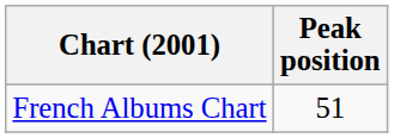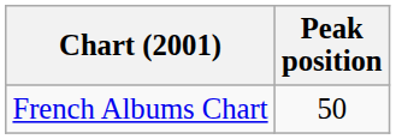French Albums Chart | Peak position: 51 -> 50
